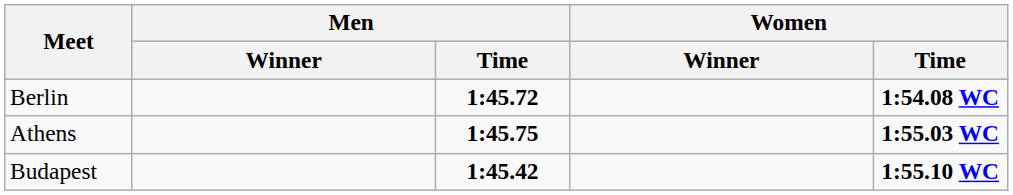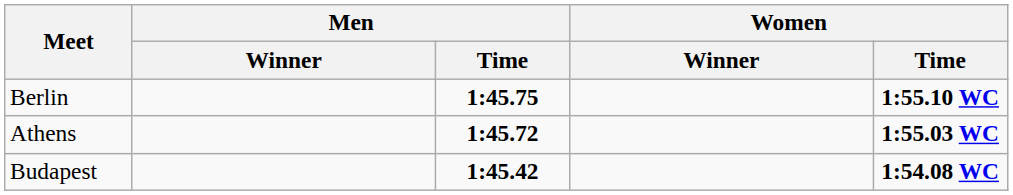Berlin | Men / Time: 1:45.72 -> 1:45.75
Berlin | Women / Time: 1:54.08 WC -> 1:55.10 WC
Athens | Men / Time: 1:45.75 -> 1:45.72
Budapest | Women / Time: 1:55.10 WC -> 1:54.08 WC
